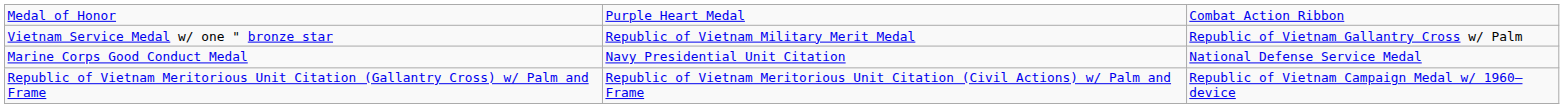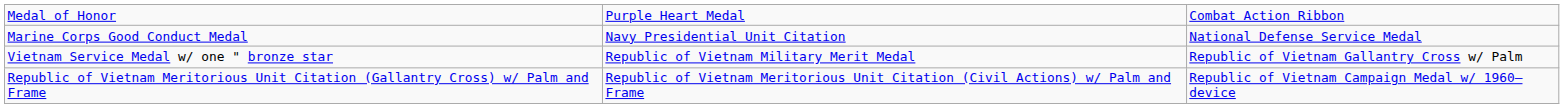rows swapped: Marine Corps Good Conduct Medal <-> Vietnam Service Medal w/ one " bronze star
